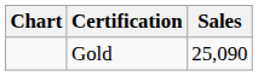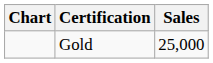Gold | Sales: 25,090 -> 25,000
